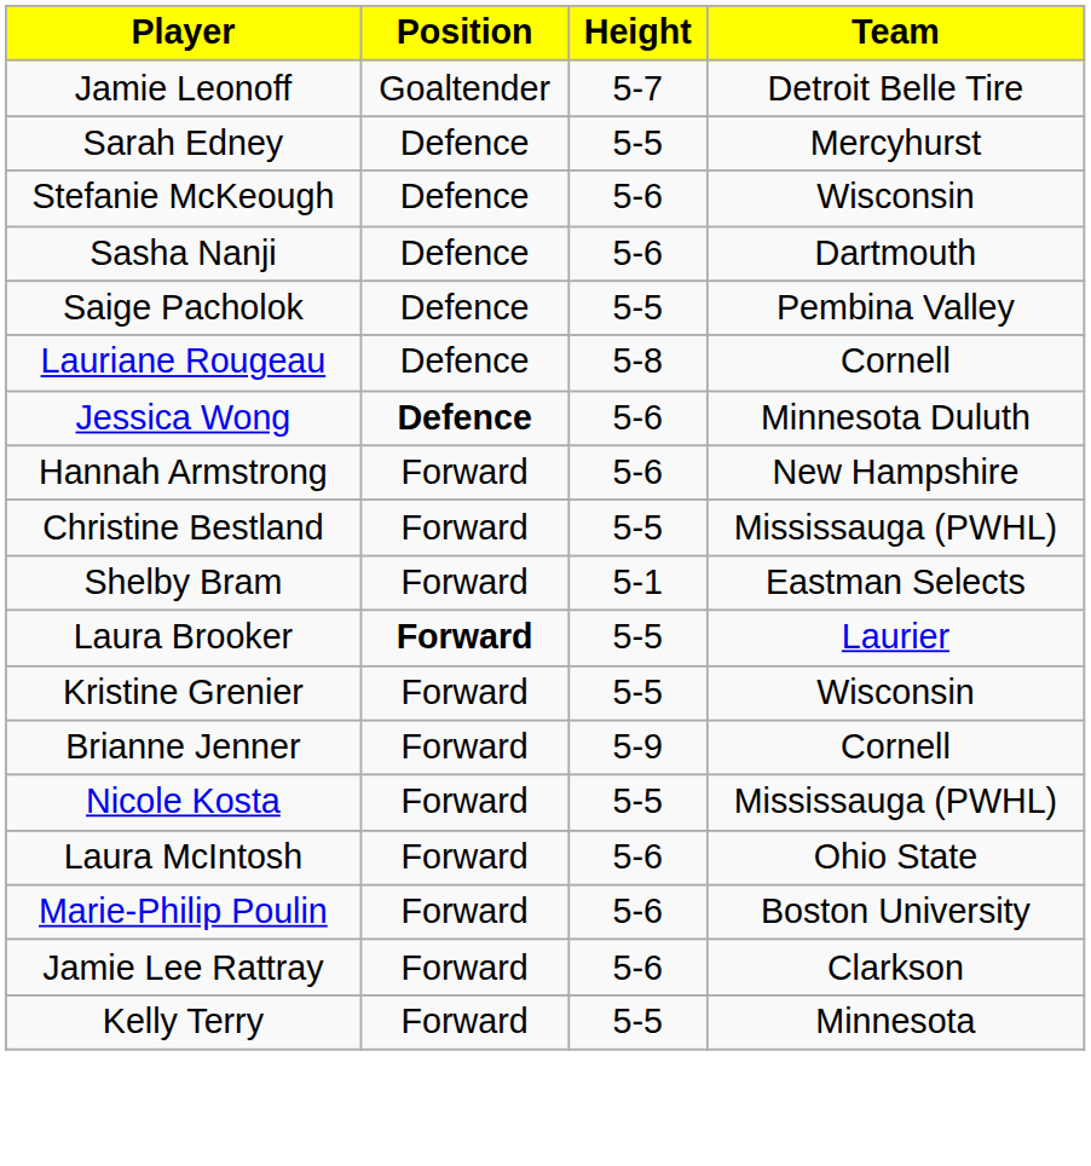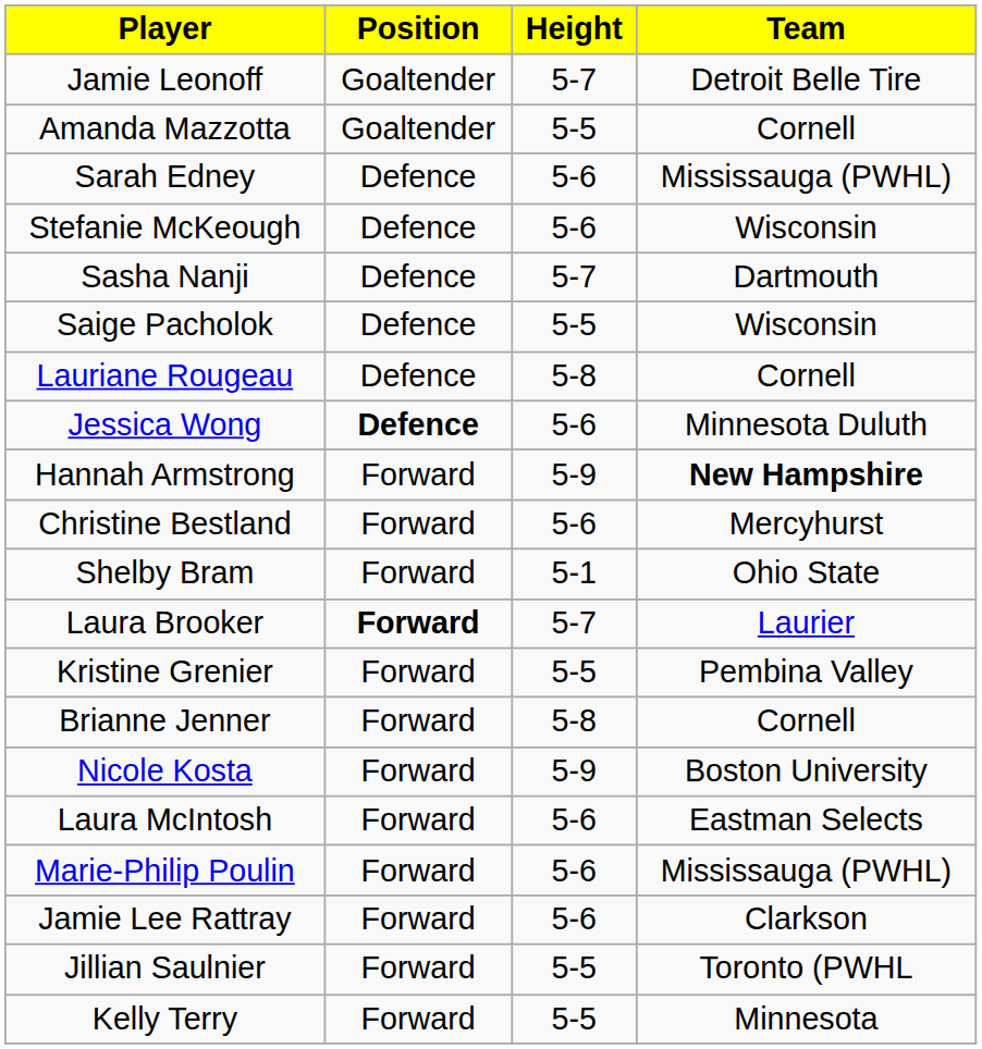+ row: Amanda Mazzotta | Goaltender | 5-5 | Cornell
Sarah Edney | Height: 5-5 -> 5-6
Sarah Edney | Team: Mercyhurst -> Mississauga (PWHL)
Sasha Nanji | Height: 5-6 -> 5-7
Saige Pacholok | Team: Pembina Valley -> Wisconsin
Hannah Armstrong | Height: 5-6 -> 5-9
Hannah Armstrong | Team: normal -> bold
Christine Bestland | Height: 5-5 -> 5-6
Christine Bestland | Team: Mississauga (PWHL) -> Mercyhurst
Shelby Bram | Team: Eastman Selects -> Ohio State
Laura Brooker | Height: 5-5 -> 5-7
Kristine Grenier | Team: Wisconsin -> Pembina Valley
Brianne Jenner | Height: 5-9 -> 5-8
Nicole Kosta | Height: 5-5 -> 5-9
Nicole Kosta | Team: Mississauga (PWHL) -> Boston University
Laura McIntosh | Team: Ohio State -> Eastman Selects
Marie-Philip Poulin | Team: Boston University -> Mississauga (PWHL)
+ row: Jillian Saulnier | Forward | 5-5 | Toronto (PWHL
